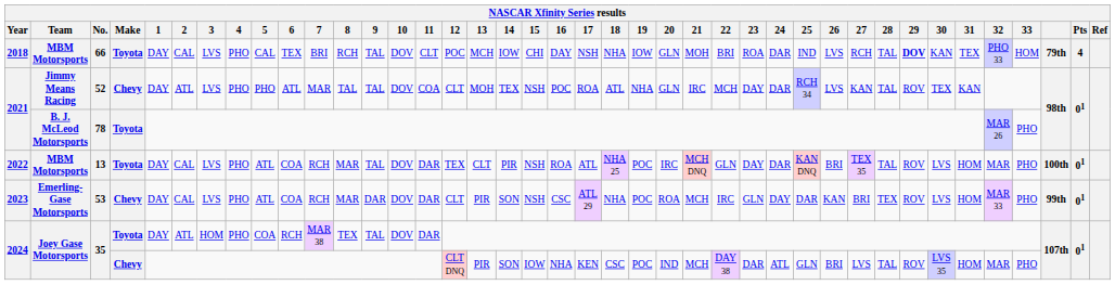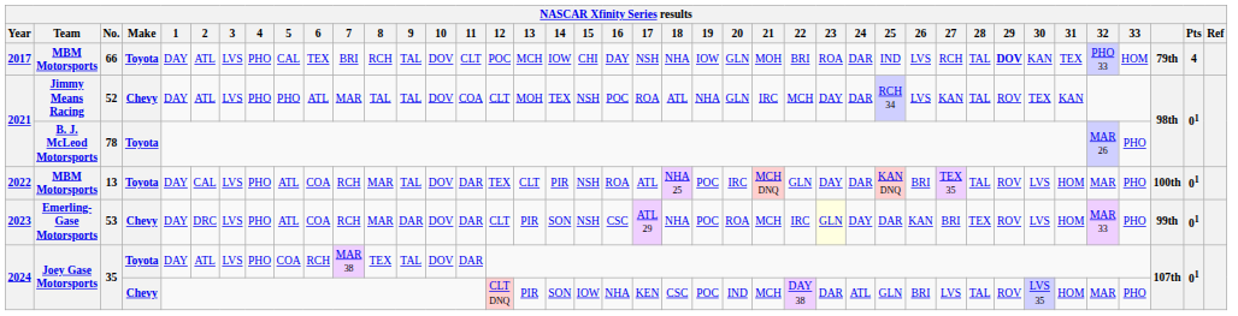66 | Year: 2018 -> 2017
66 | 2: CAL -> ATL
53 | 2: CAL -> DRC
53 | 23: no background -> lightyellow background
35 / Toyota | 3: HOM -> LVS
